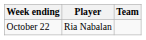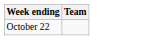- column: Player | Ria Nabalan
